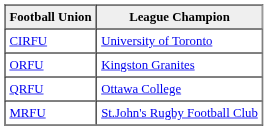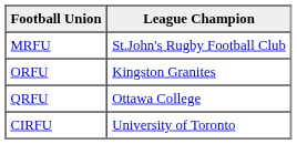rows swapped: CIRFU <-> MRFU
